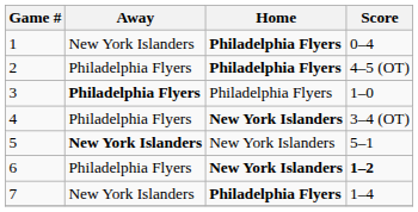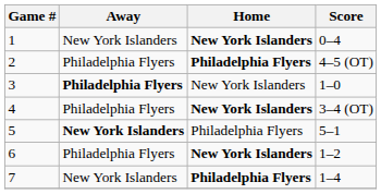1 | Home: Philadelphia Flyers -> New York Islanders
3 | Home: Philadelphia Flyers -> New York Islanders
5 | Home: New York Islanders -> Philadelphia Flyers
6 | Score: bold -> normal
